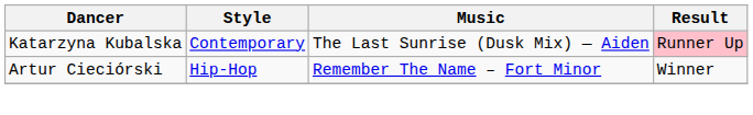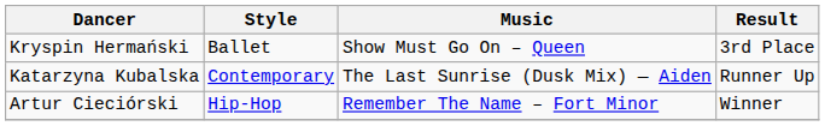+ row: Kryspin Hermański | Ballet | Show Must Go On – Queen | 3rd Place
Katarzyna Kubalska | Result: pink background -> no background
